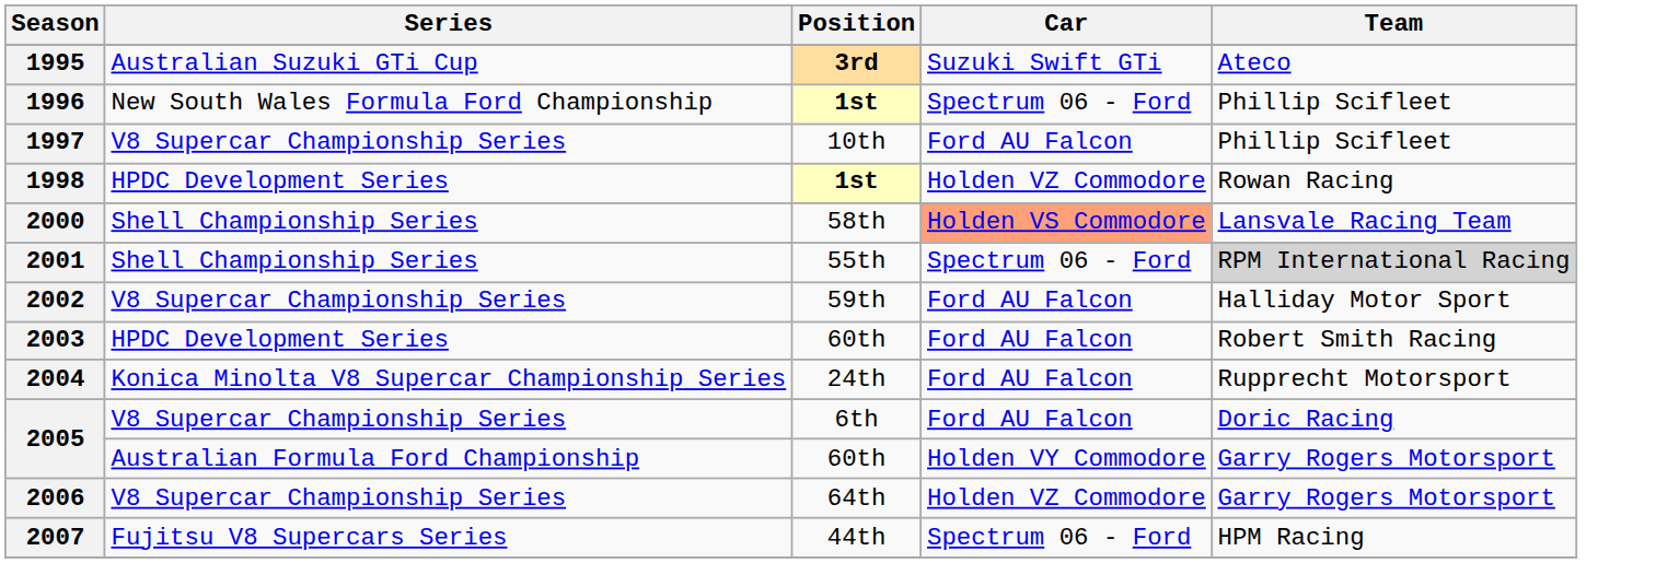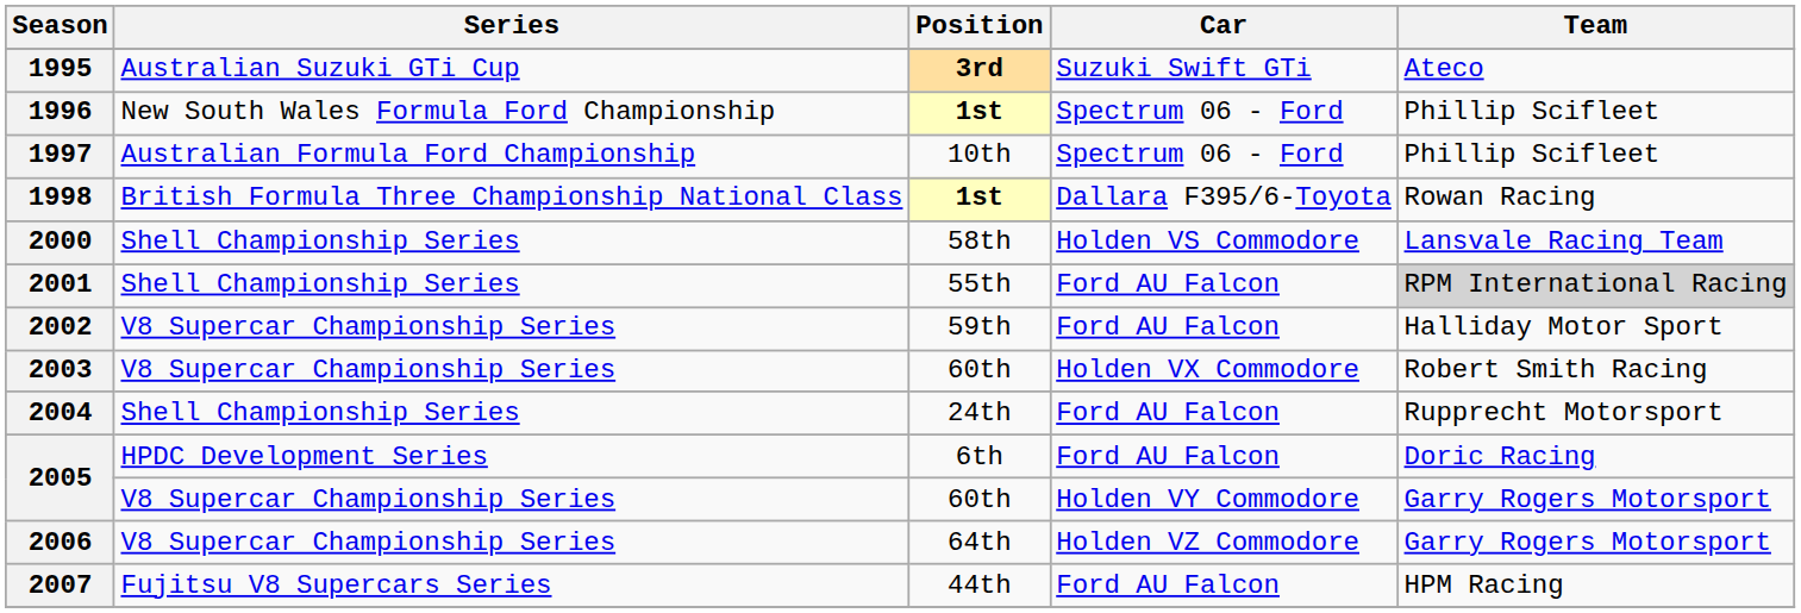1997 | Series: V8 Supercar Championship Series -> Australian Formula Ford Championship
1997 | Car: Ford AU Falcon -> Spectrum 06 - Ford
1998 | Series: HPDC Development Series -> British Formula Three Championship National Class
1998 | Car: Holden VZ Commodore -> Dallara F395/6-Toyota
2000 | Car: lightsalmon background -> no background
2001 | Car: Spectrum 06 - Ford -> Ford AU Falcon
2003 | Series: HPDC Development Series -> V8 Supercar Championship Series
2003 | Car: Ford AU Falcon -> Holden VX Commodore
2004 | Series: Konica Minolta V8 Supercar Championship Series -> Shell Championship Series
2005 / 6th | Series: V8 Supercar Championship Series -> HPDC Development Series
2005 / 60th | Series: Australian Formula Ford Championship -> V8 Supercar Championship Series
2007 | Car: Spectrum 06 - Ford -> Ford AU Falcon
